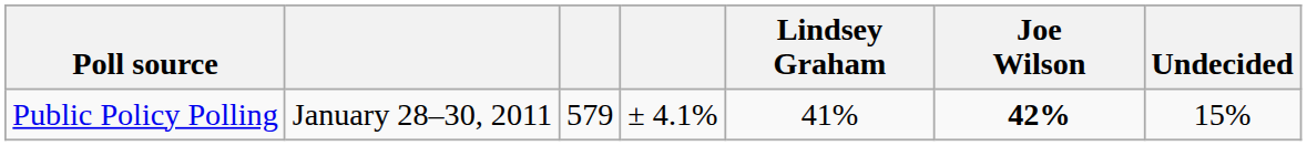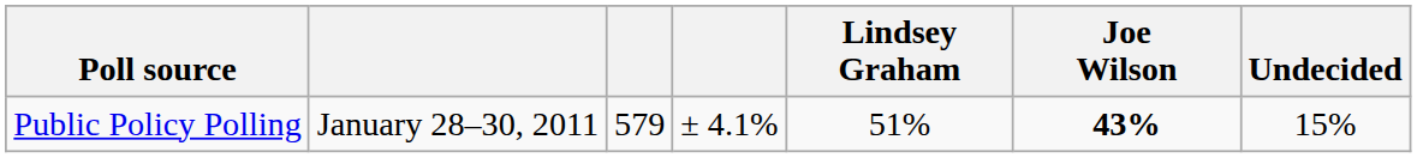Public Policy Polling | Lindsey Graham: 41% -> 51%
Public Policy Polling | Joe Wilson: 42% -> 43%
